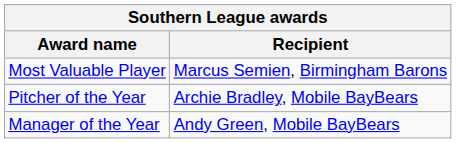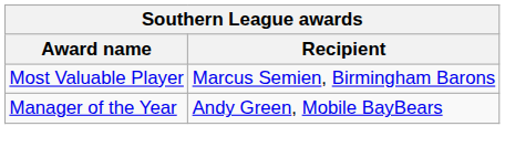- row: Pitcher of the Year | Archie Bradley, Mobile BayBears
